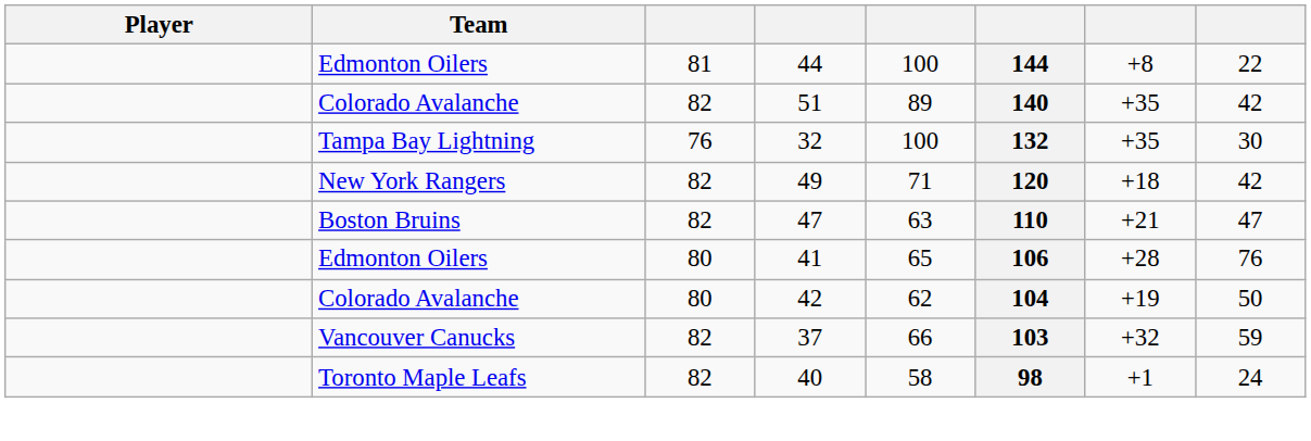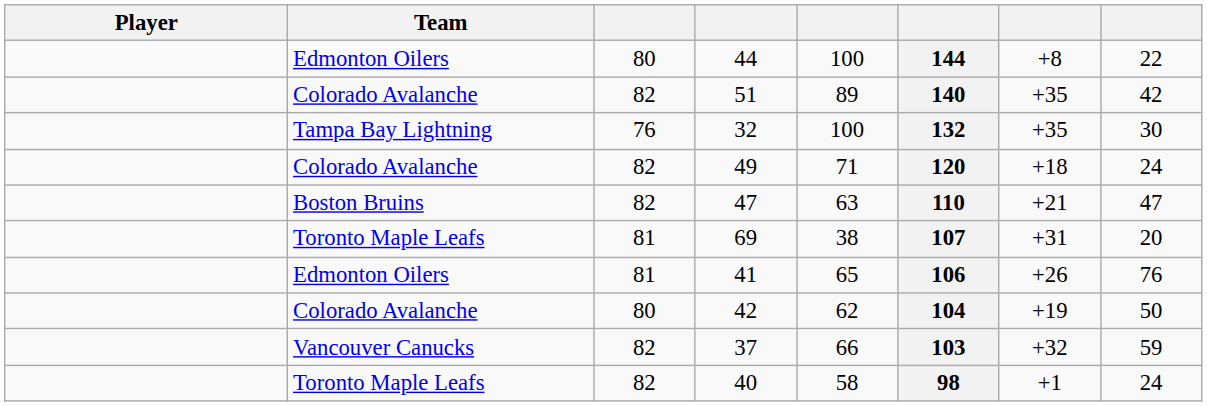44 | column 3: 81 -> 80
49 | Team: New York Rangers -> Colorado Avalanche
49 | column 8: 42 -> 24
+ row: Toronto Maple Leafs | 81 | 69 | 38 | 107 | +31 | 20
41 | column 3: 80 -> 81
41 | column 7: +28 -> +26
